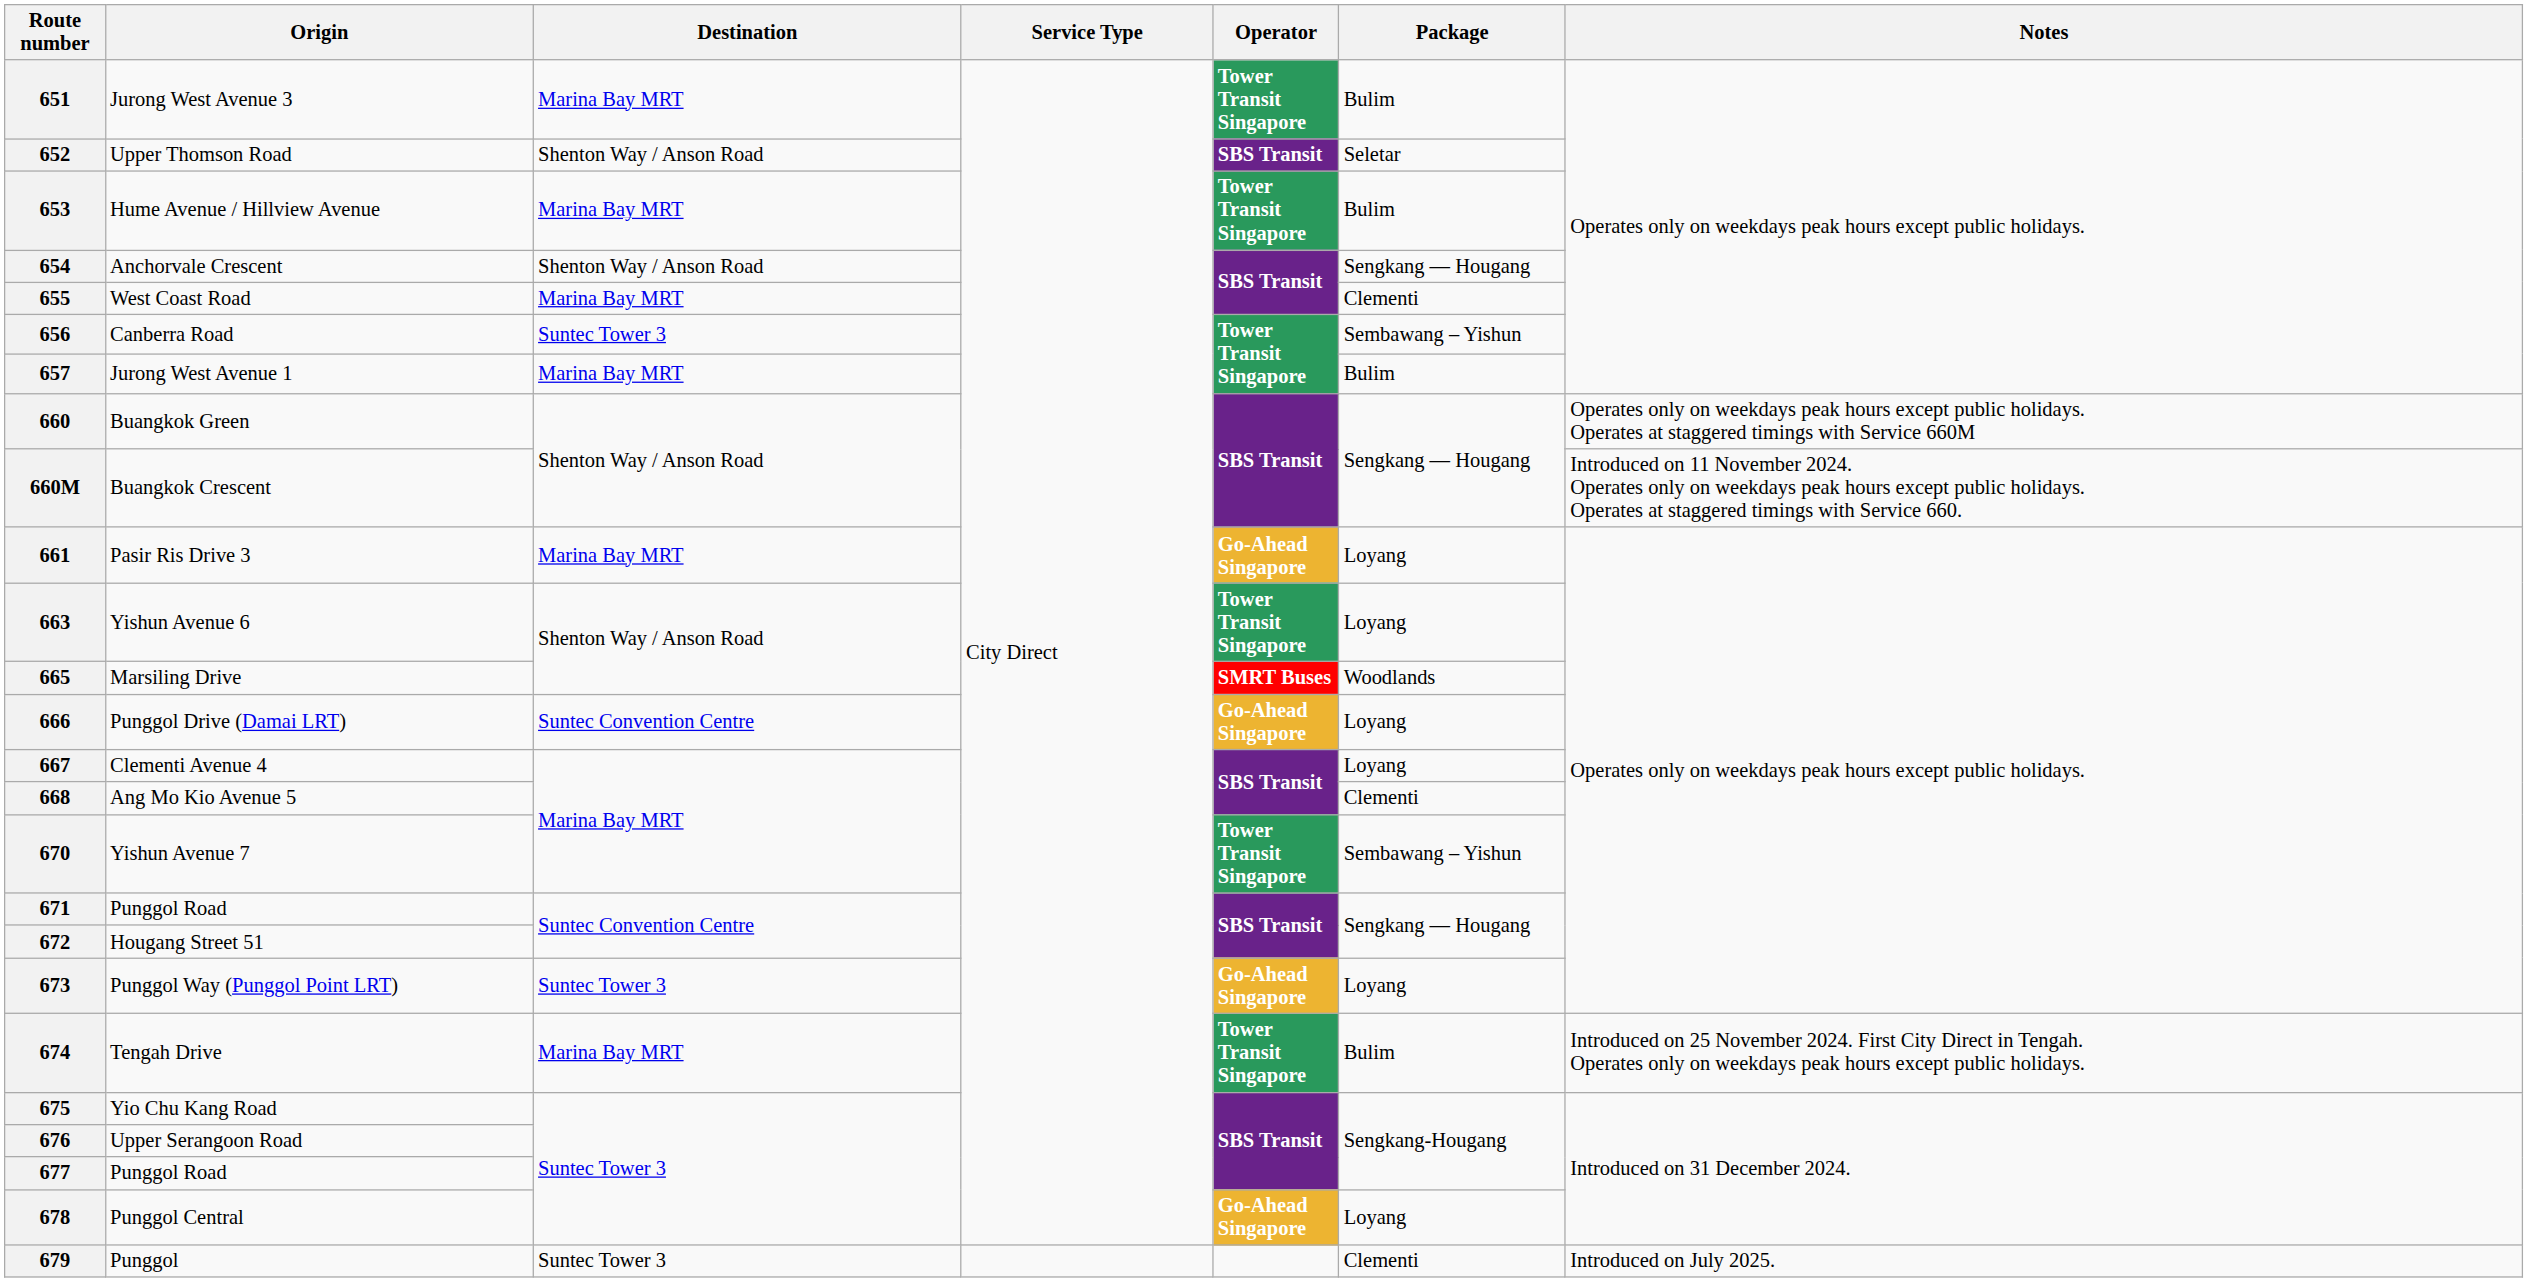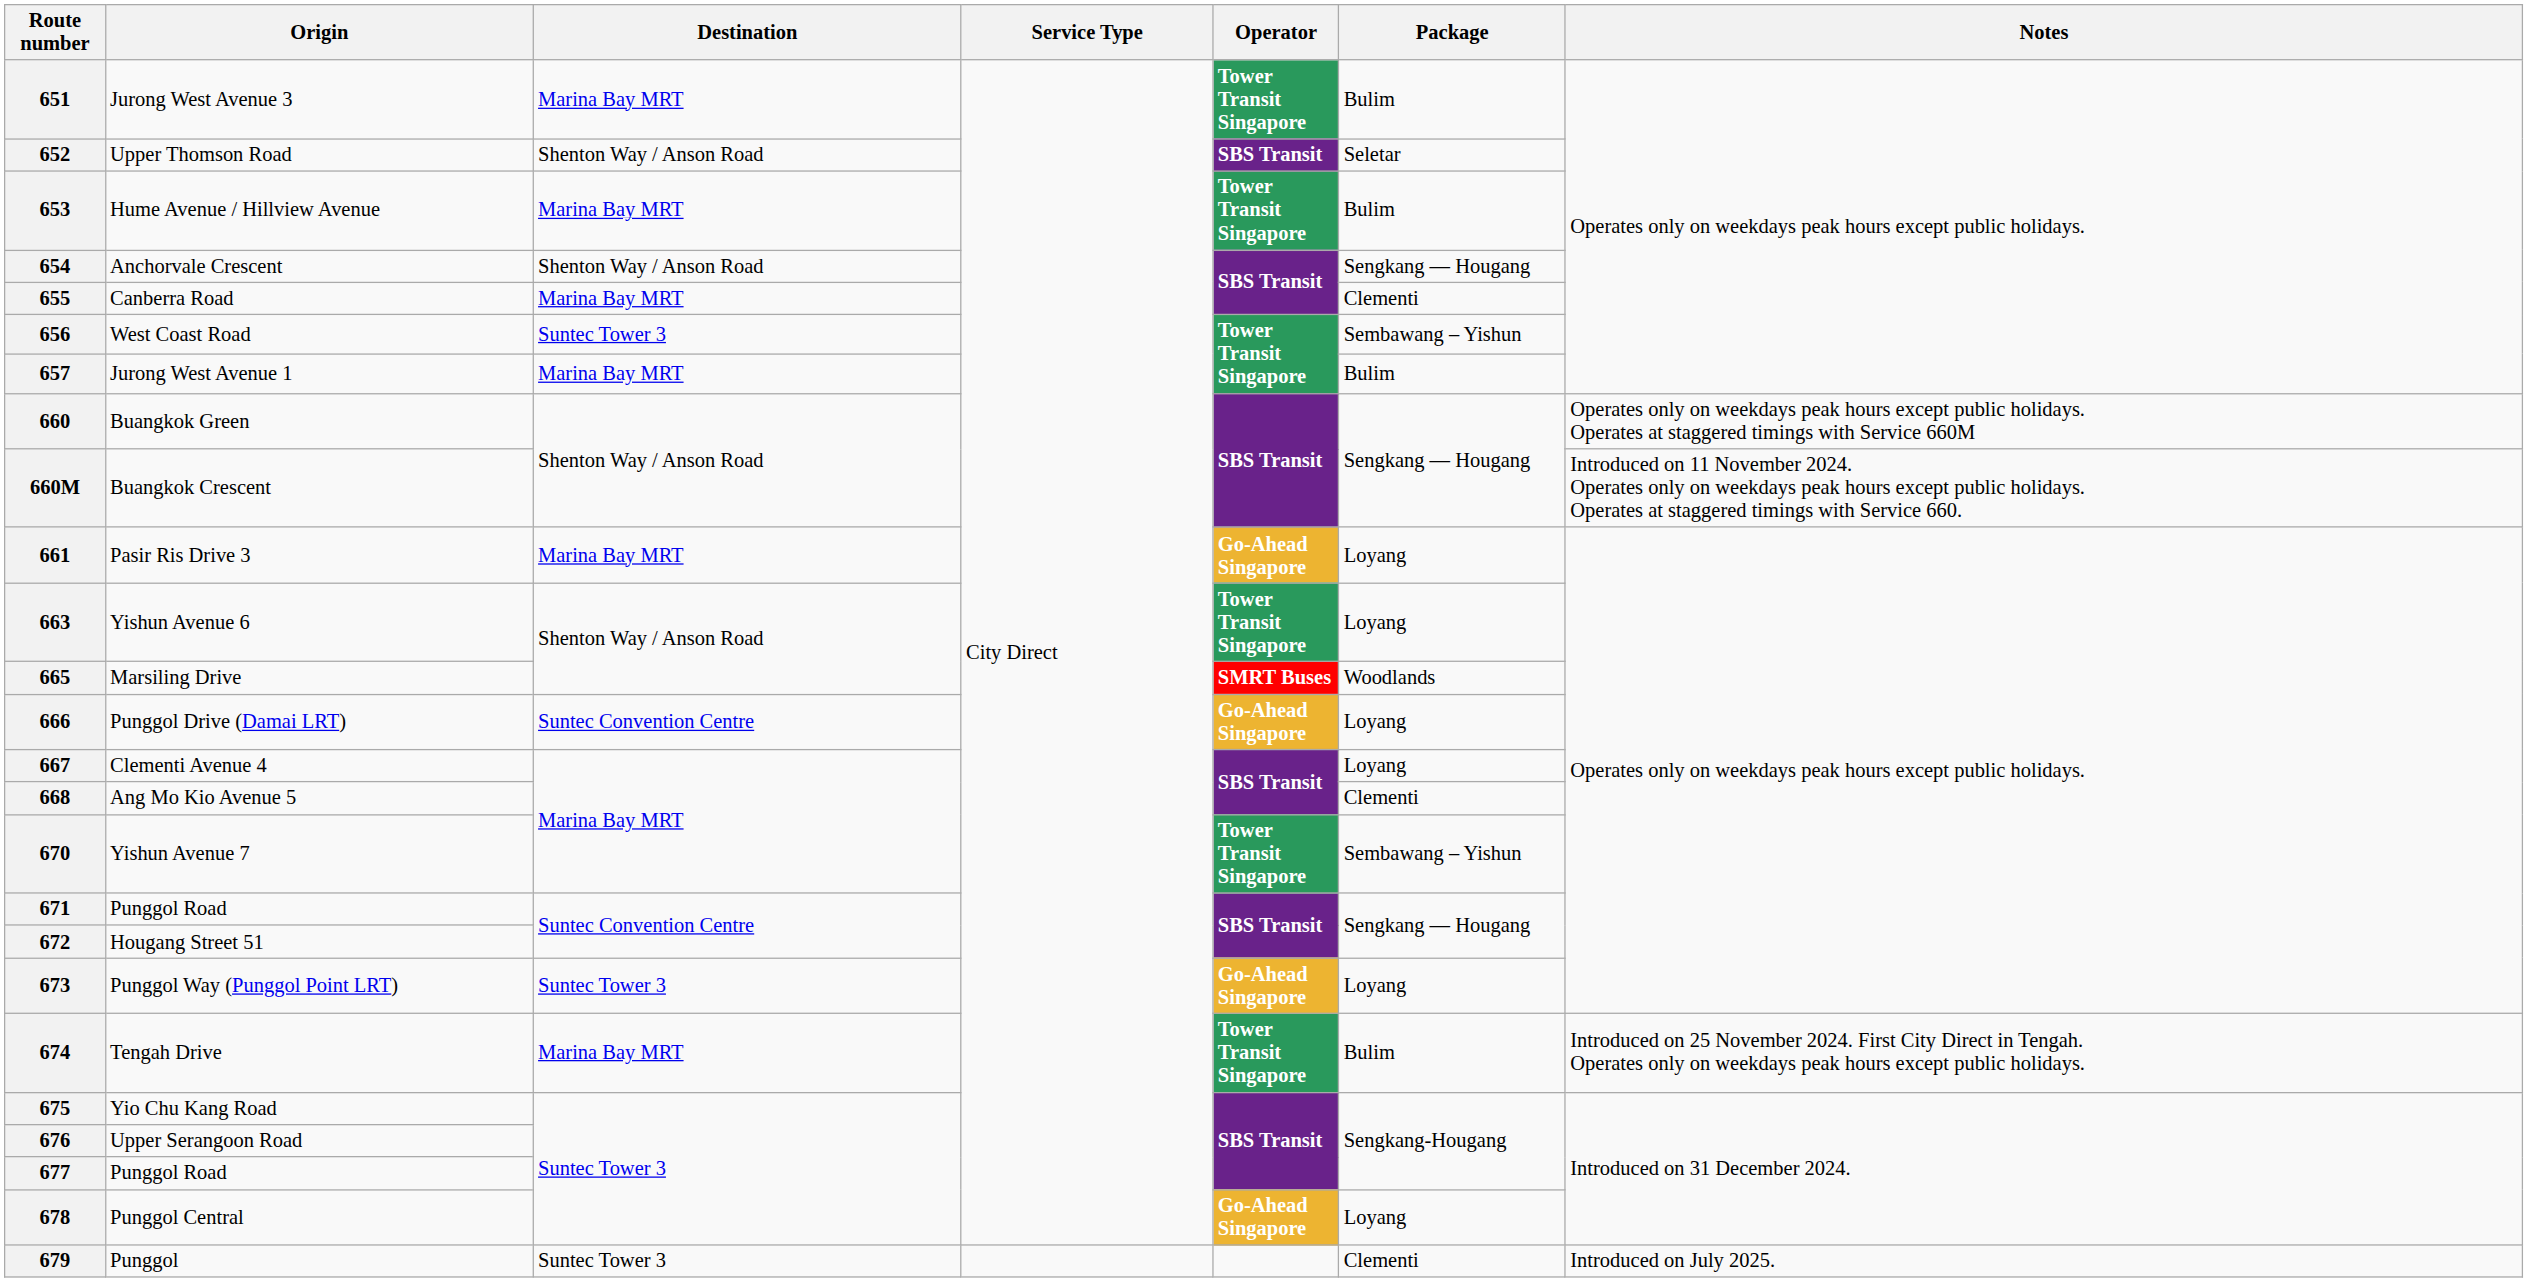655 | Origin: West Coast Road -> Canberra Road
656 | Origin: Canberra Road -> West Coast Road
